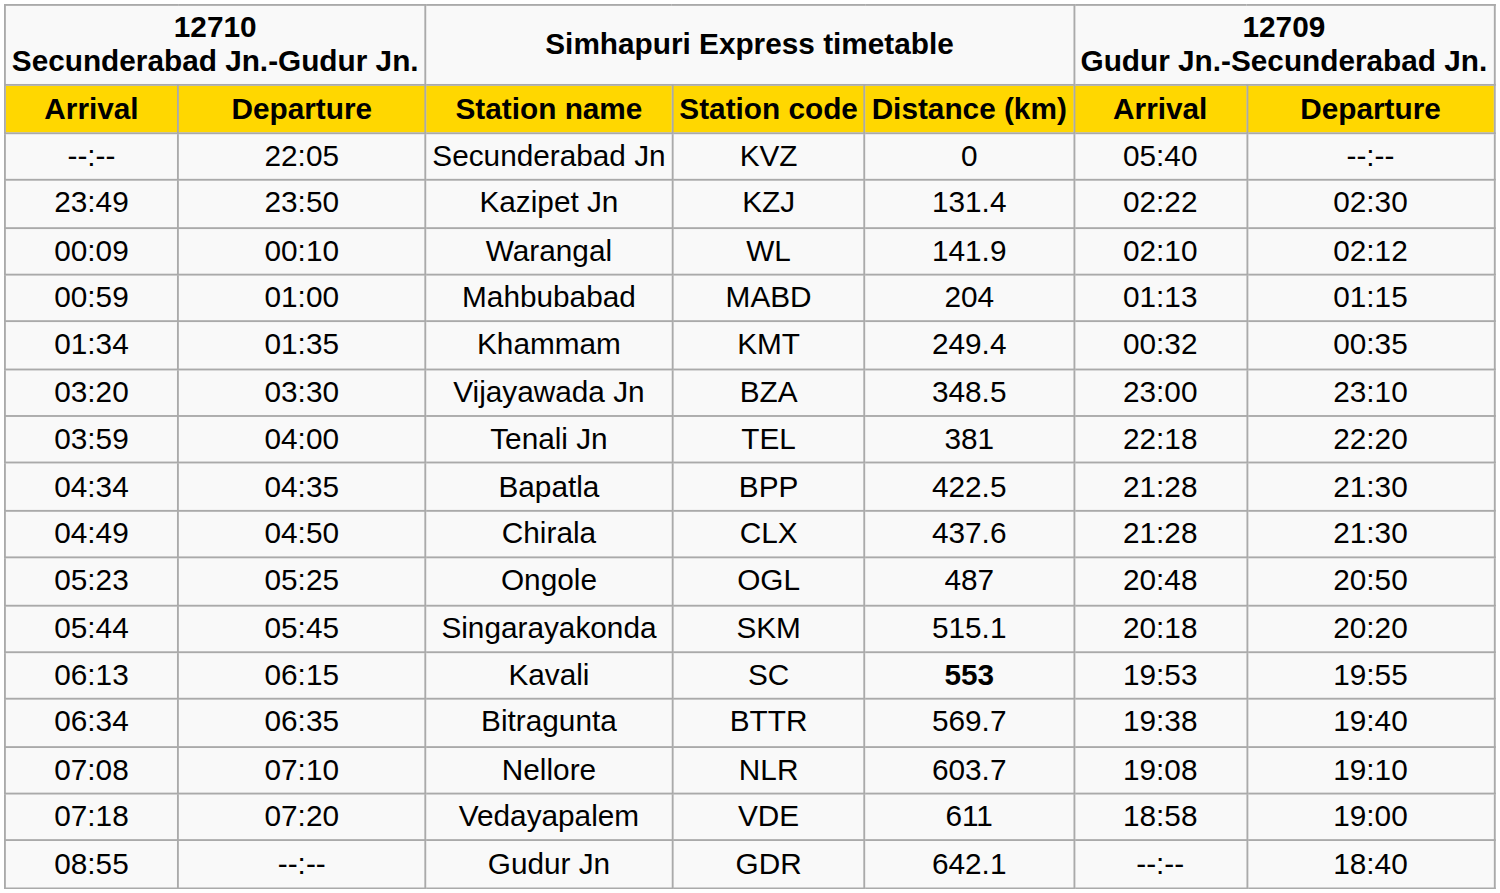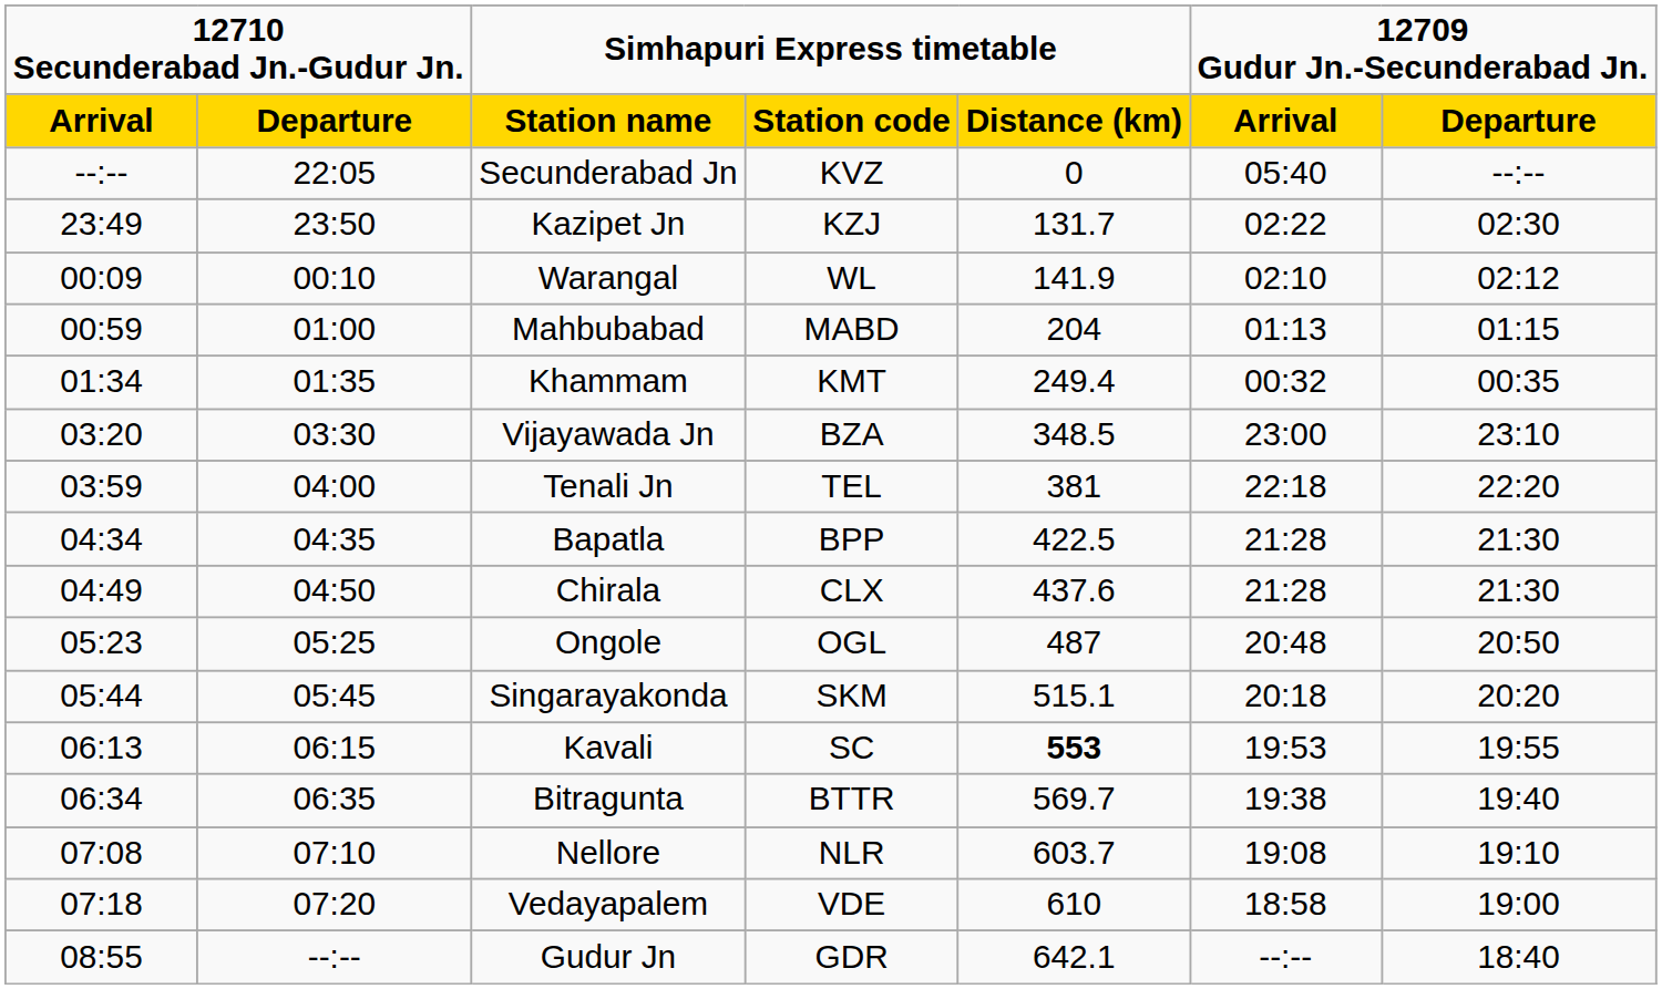Kazipet Jn | Simhapuri Express timetable / Distance (km): 131.4 -> 131.7
Vedayapalem | Simhapuri Express timetable / Distance (km): 611 -> 610
